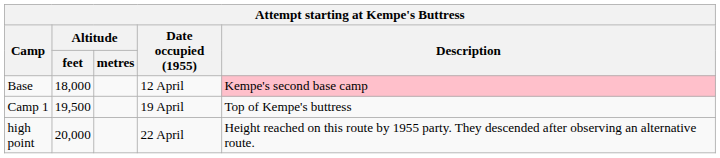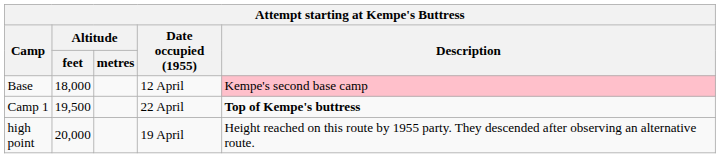Camp 1 | Date occupied (1955): 19 April -> 22 April
Camp 1 | Description: normal -> bold
high point | Date occupied (1955): 22 April -> 19 April
